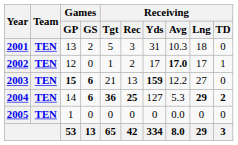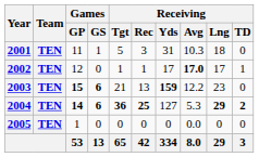2001 | Games / GP: 13 -> 11
2001 | Games / GS: 2 -> 1
2002 | Receiving / Rec: 2 -> 1
2003 | Receiving / Lng: 27 -> 23
2004 | Games / GP: normal -> bold
